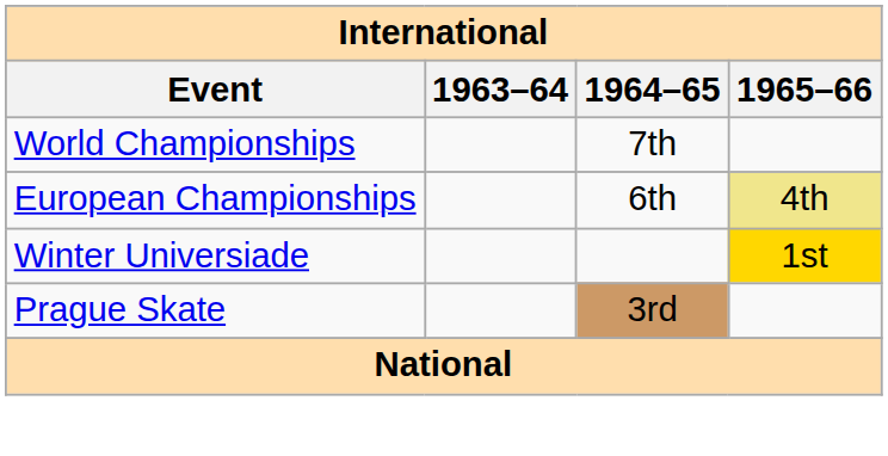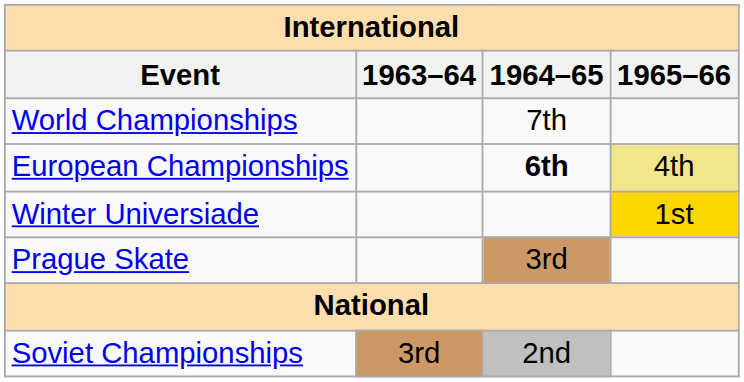European Championships | 1964–65: normal -> bold
+ row: Soviet Championships | 3rd | 2nd
